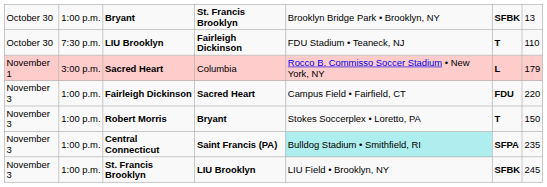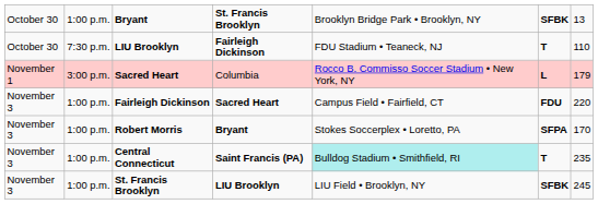Robert Morris | column 6: T -> SFPA
Robert Morris | column 7: 150 -> 170
Central Connecticut | column 6: SFPA -> T
